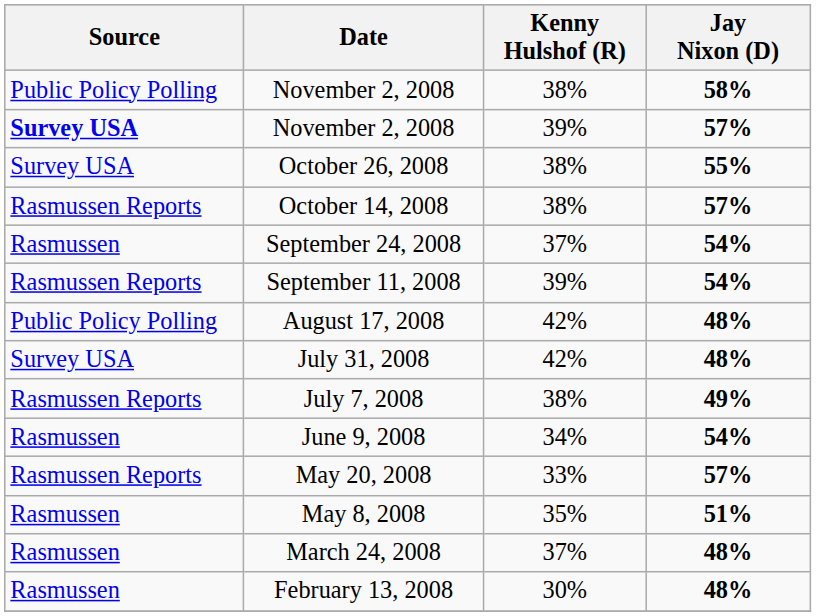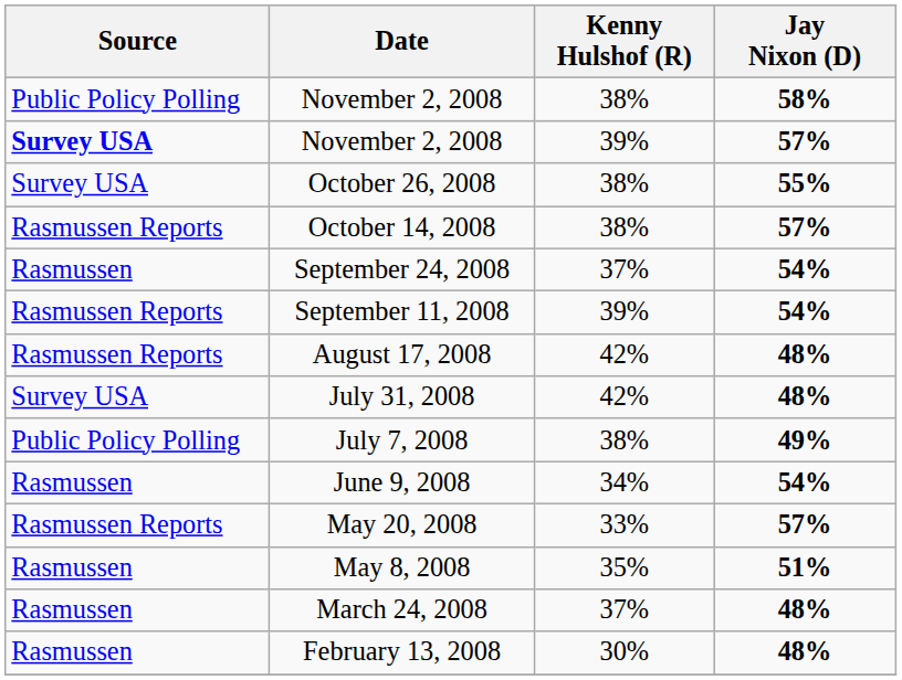August 17, 2008 | Source: Public Policy Polling -> Rasmussen Reports
July 7, 2008 | Source: Rasmussen Reports -> Public Policy Polling
